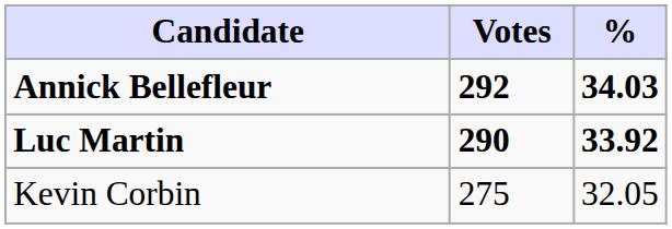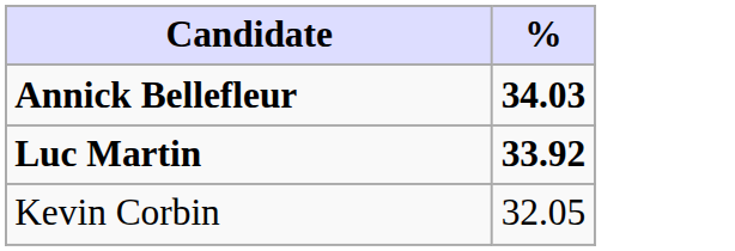- column: Votes | 292 | 290 | 275
